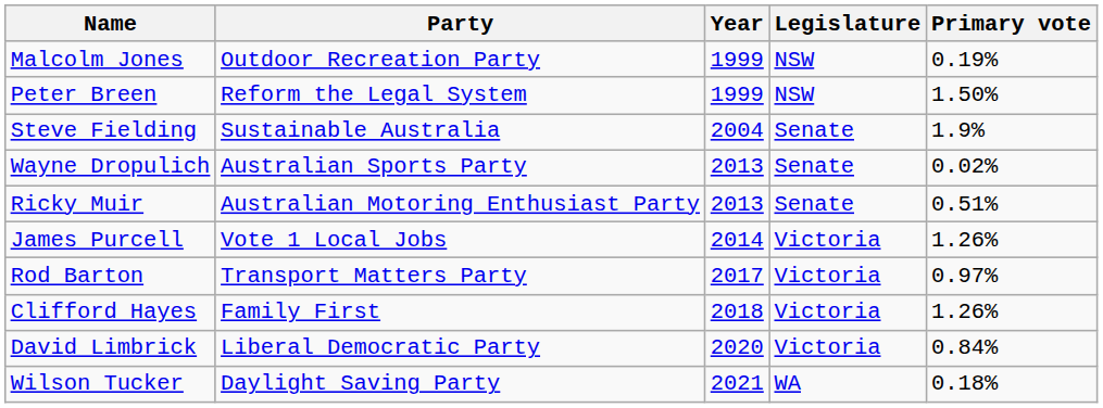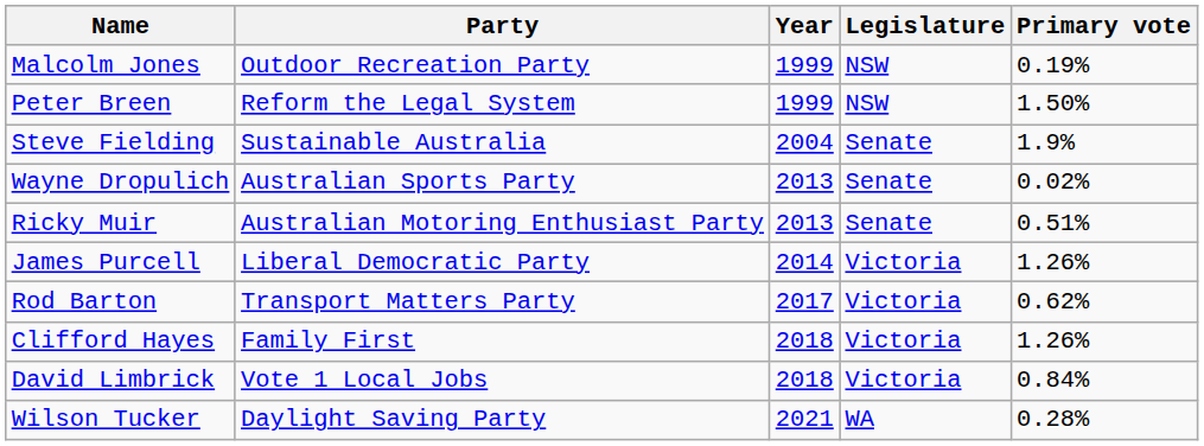James Purcell | Party: Vote 1 Local Jobs -> Liberal Democratic Party
Rod Barton | Primary vote: 0.97% -> 0.62%
David Limbrick | Party: Liberal Democratic Party -> Vote 1 Local Jobs
David Limbrick | Year: 2020 -> 2018
Wilson Tucker | Primary vote: 0.18% -> 0.28%
